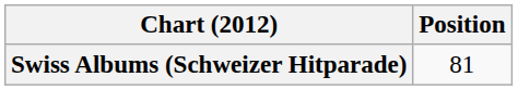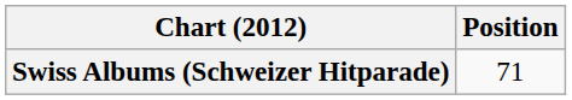Swiss Albums (Schweizer Hitparade) | Position: 81 -> 71
